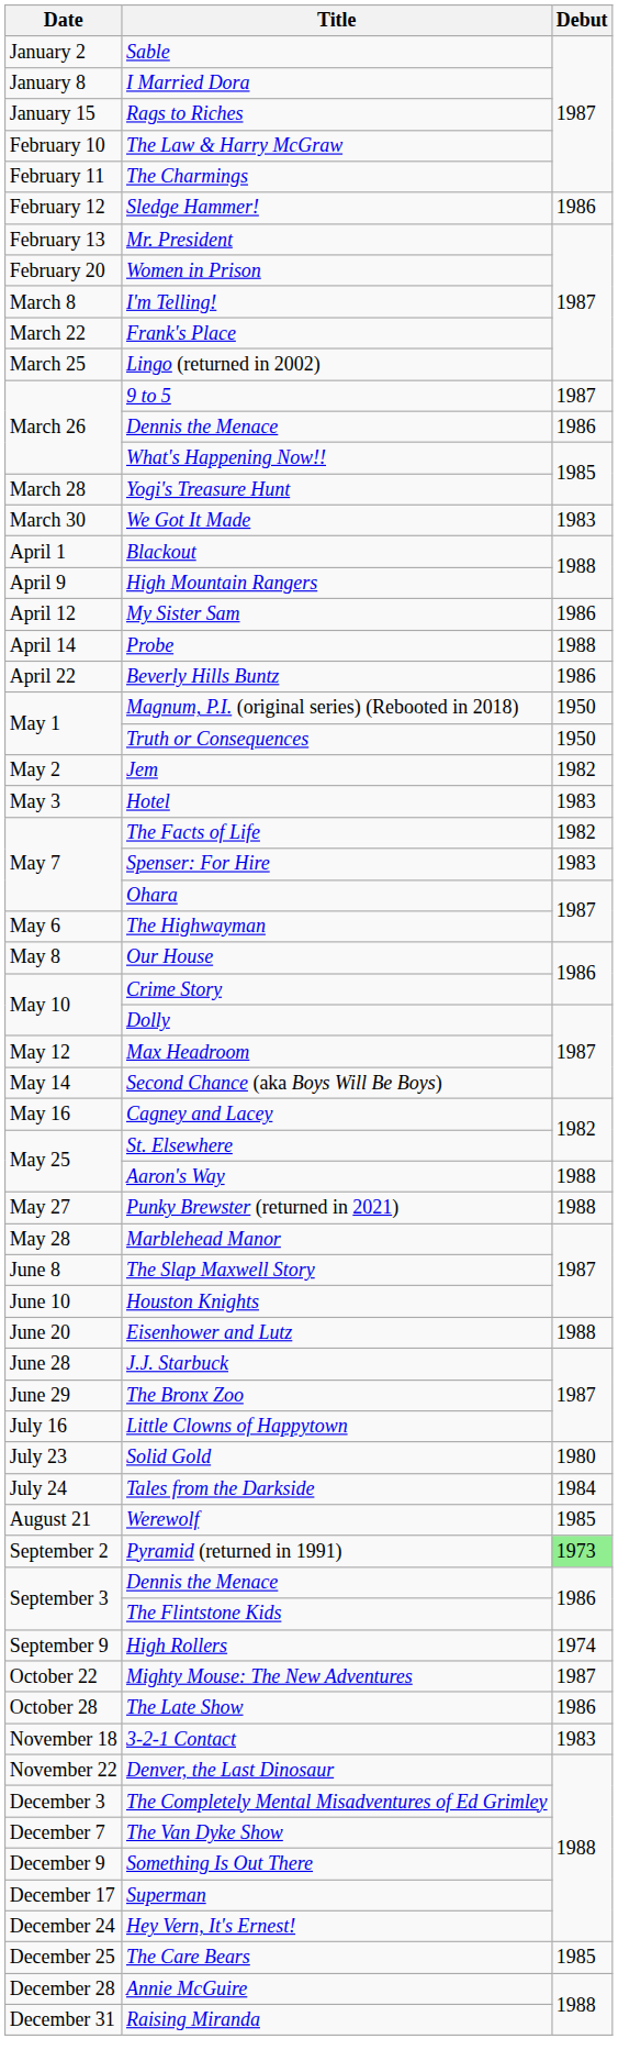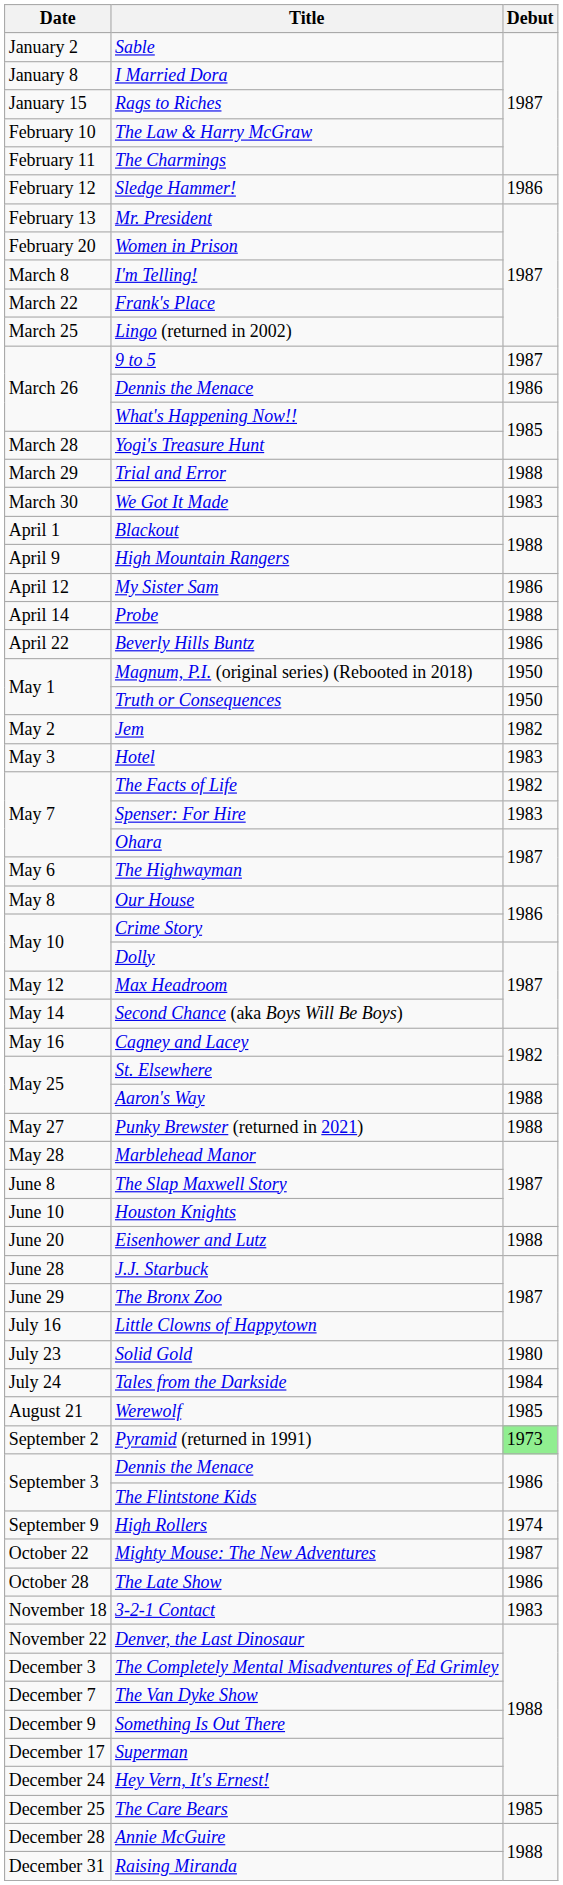+ row: March 29 | Trial and Error | 1988
